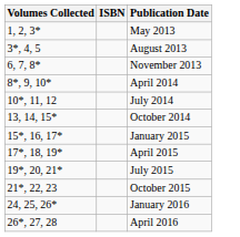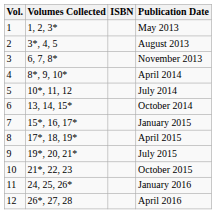+ column: Vol. | 1 | 2 | 3 | 4 | 5 | 6 | 7 | 8 | 9 | 10 | 11 | 12
